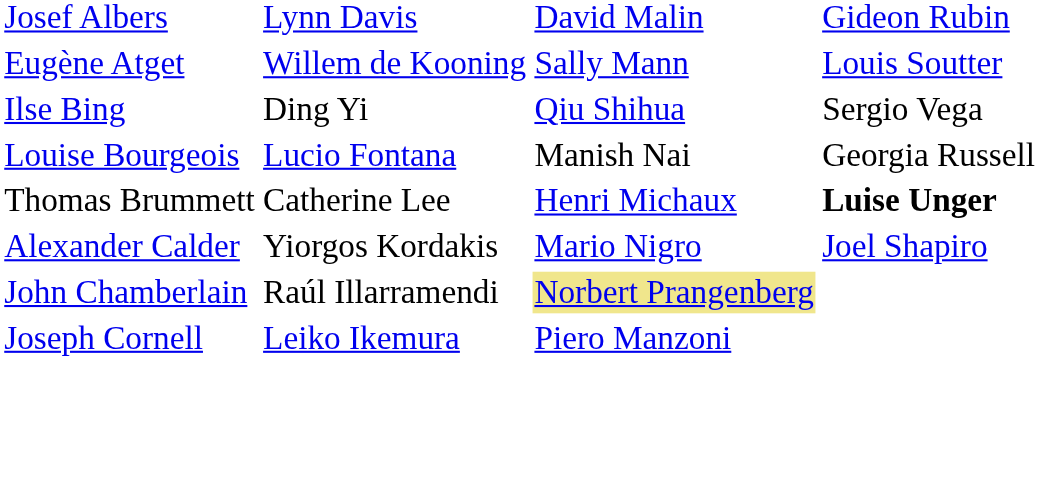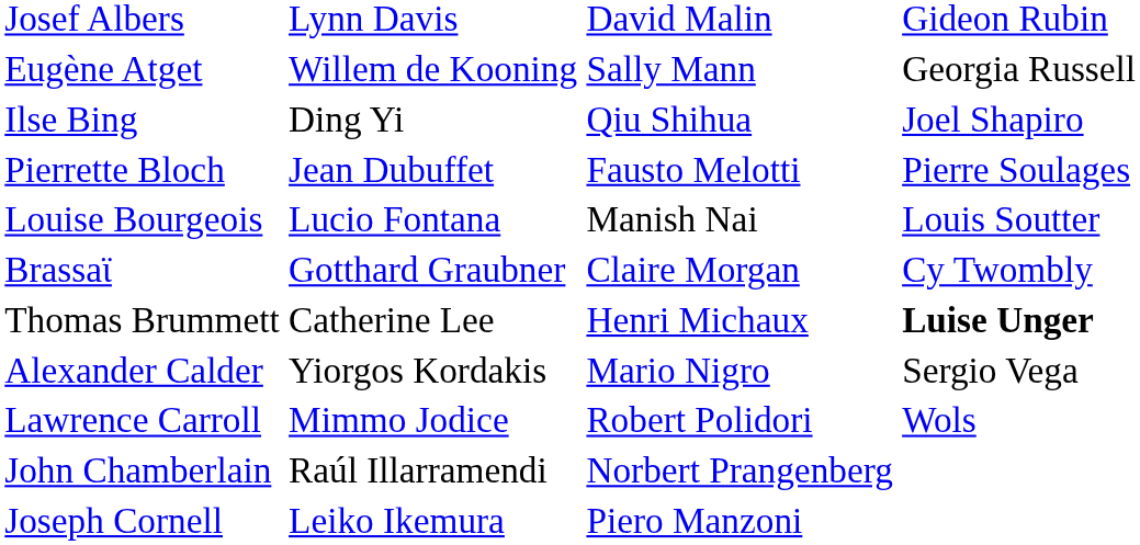Eugène Atget | column 4: Louis Soutter -> Georgia Russell
Ilse Bing | column 4: Sergio Vega -> Joel Shapiro
+ row: Pierrette Bloch | Jean Dubuffet | Fausto Melotti | Pierre Soulages
Louise Bourgeois | column 4: Georgia Russell -> Louis Soutter
+ row: Brassaϊ | Gotthard Graubner | Claire Morgan | Cy Twombly
Alexander Calder | column 4: Joel Shapiro -> Sergio Vega
+ row: Lawrence Carroll | Mimmo Jodice | Robert Polidori | Wols
John Chamberlain | column 3: khaki background -> no background
